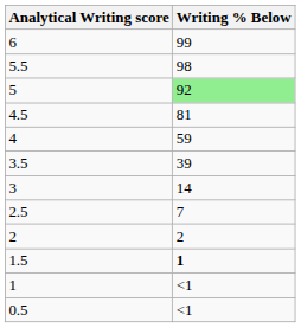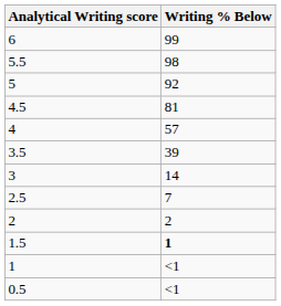5 | Writing % Below: lightgreen background -> no background
4 | Writing % Below: 59 -> 57
